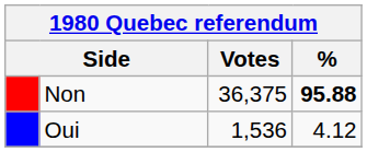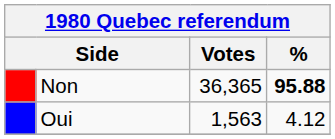Non | Votes: 36,375 -> 36,365
Oui | Votes: 1,536 -> 1,563
